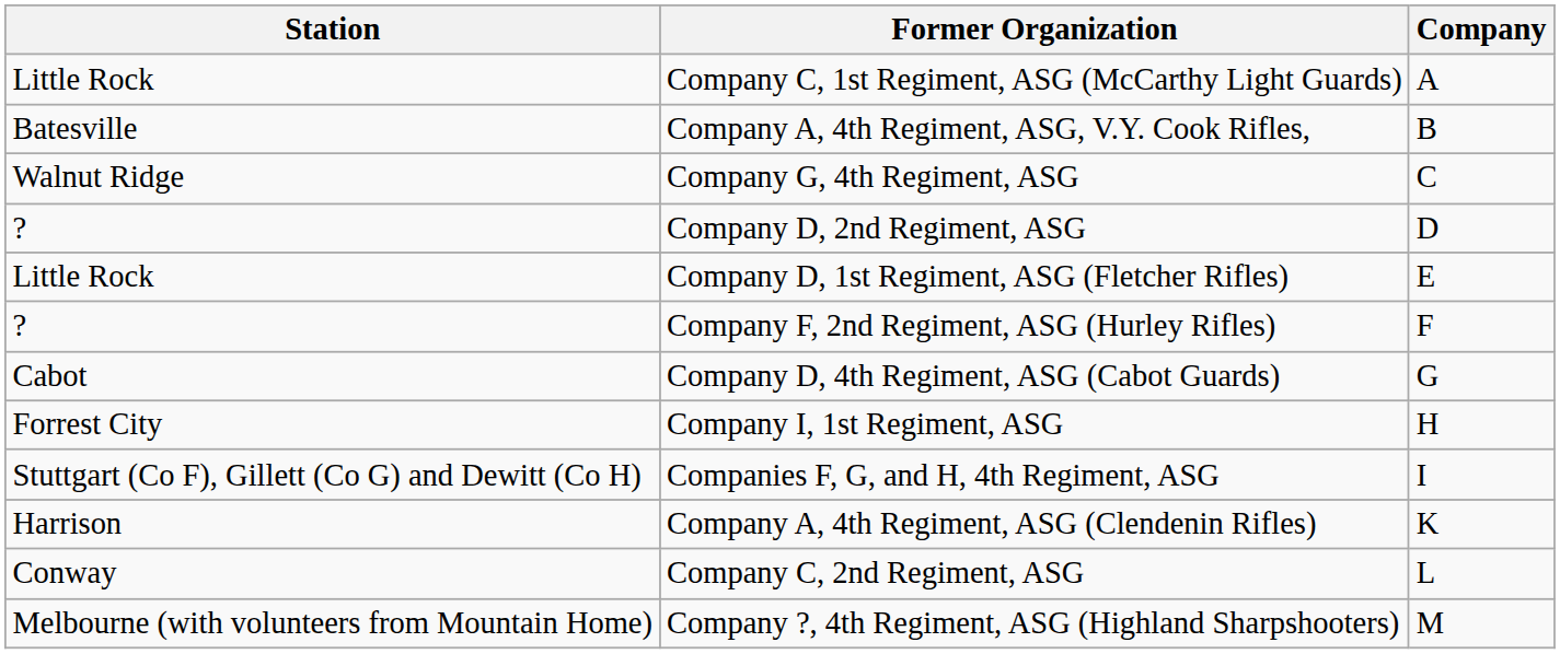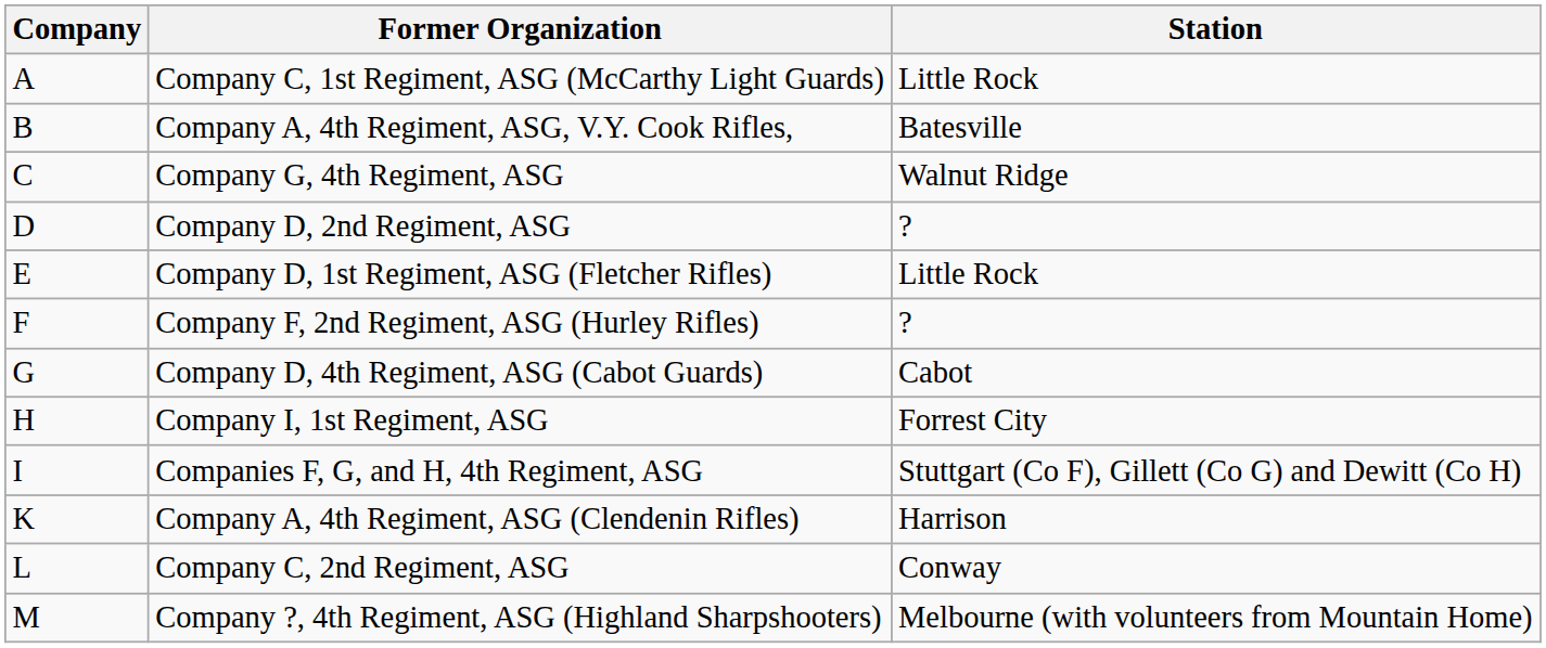columns swapped: Company <-> Station
